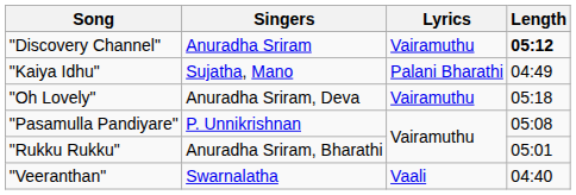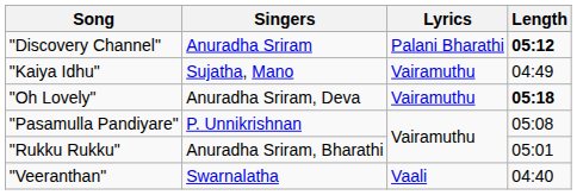"Discovery Channel" | Lyrics: Vairamuthu -> Palani Bharathi
"Kaiya Idhu" | Lyrics: Palani Bharathi -> Vairamuthu
"Oh Lovely" | Length: normal -> bold
